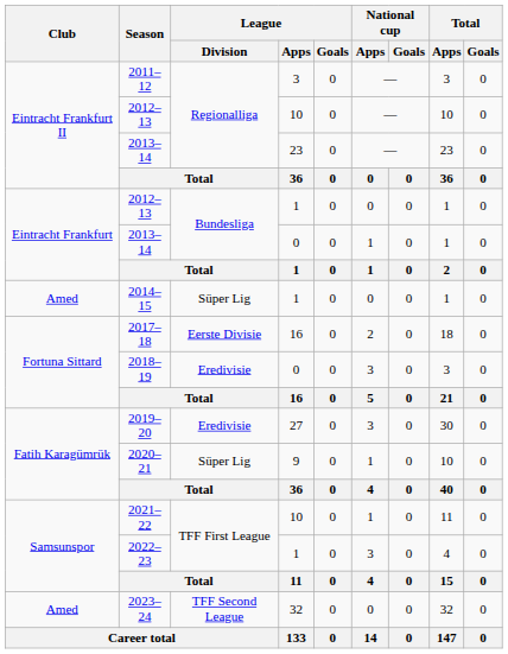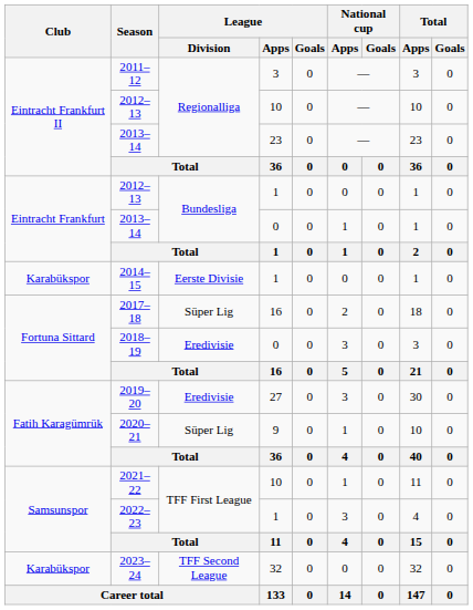2014–15 | Club: Amed -> Karabükspor
2014–15 | League / Division: Süper Lig -> Eerste Divisie
2017–18 | League / Division: Eerste Divisie -> Süper Lig
2023–24 | Club: Amed -> Karabükspor
